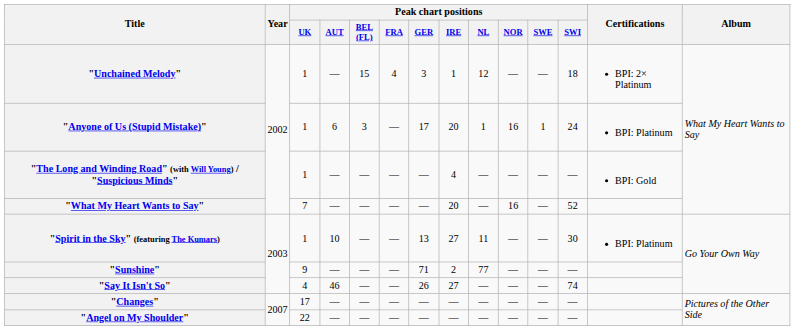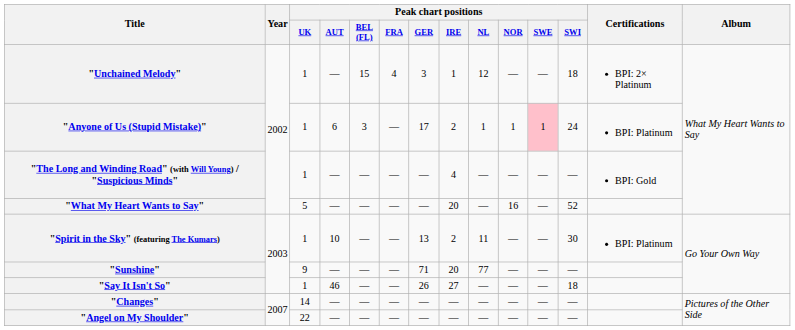"Anyone of Us (Stupid Mistake)" | Peak chart positions / IRE: 20 -> 2
"Anyone of Us (Stupid Mistake)" | Peak chart positions / NOR: 16 -> 1
"Anyone of Us (Stupid Mistake)" | Peak chart positions / SWE: no background -> pink background
"What My Heart Wants to Say" | Peak chart positions / UK: 7 -> 5
"Spirit in the Sky" (featuring The Kumars) | Peak chart positions / IRE: 27 -> 2
"Sunshine" | Peak chart positions / IRE: 2 -> 20
"Say It Isn't So" | Peak chart positions / UK: 4 -> 1
"Say It Isn't So" | Peak chart positions / SWI: 74 -> 18
"Changes" | Peak chart positions / UK: 17 -> 14
